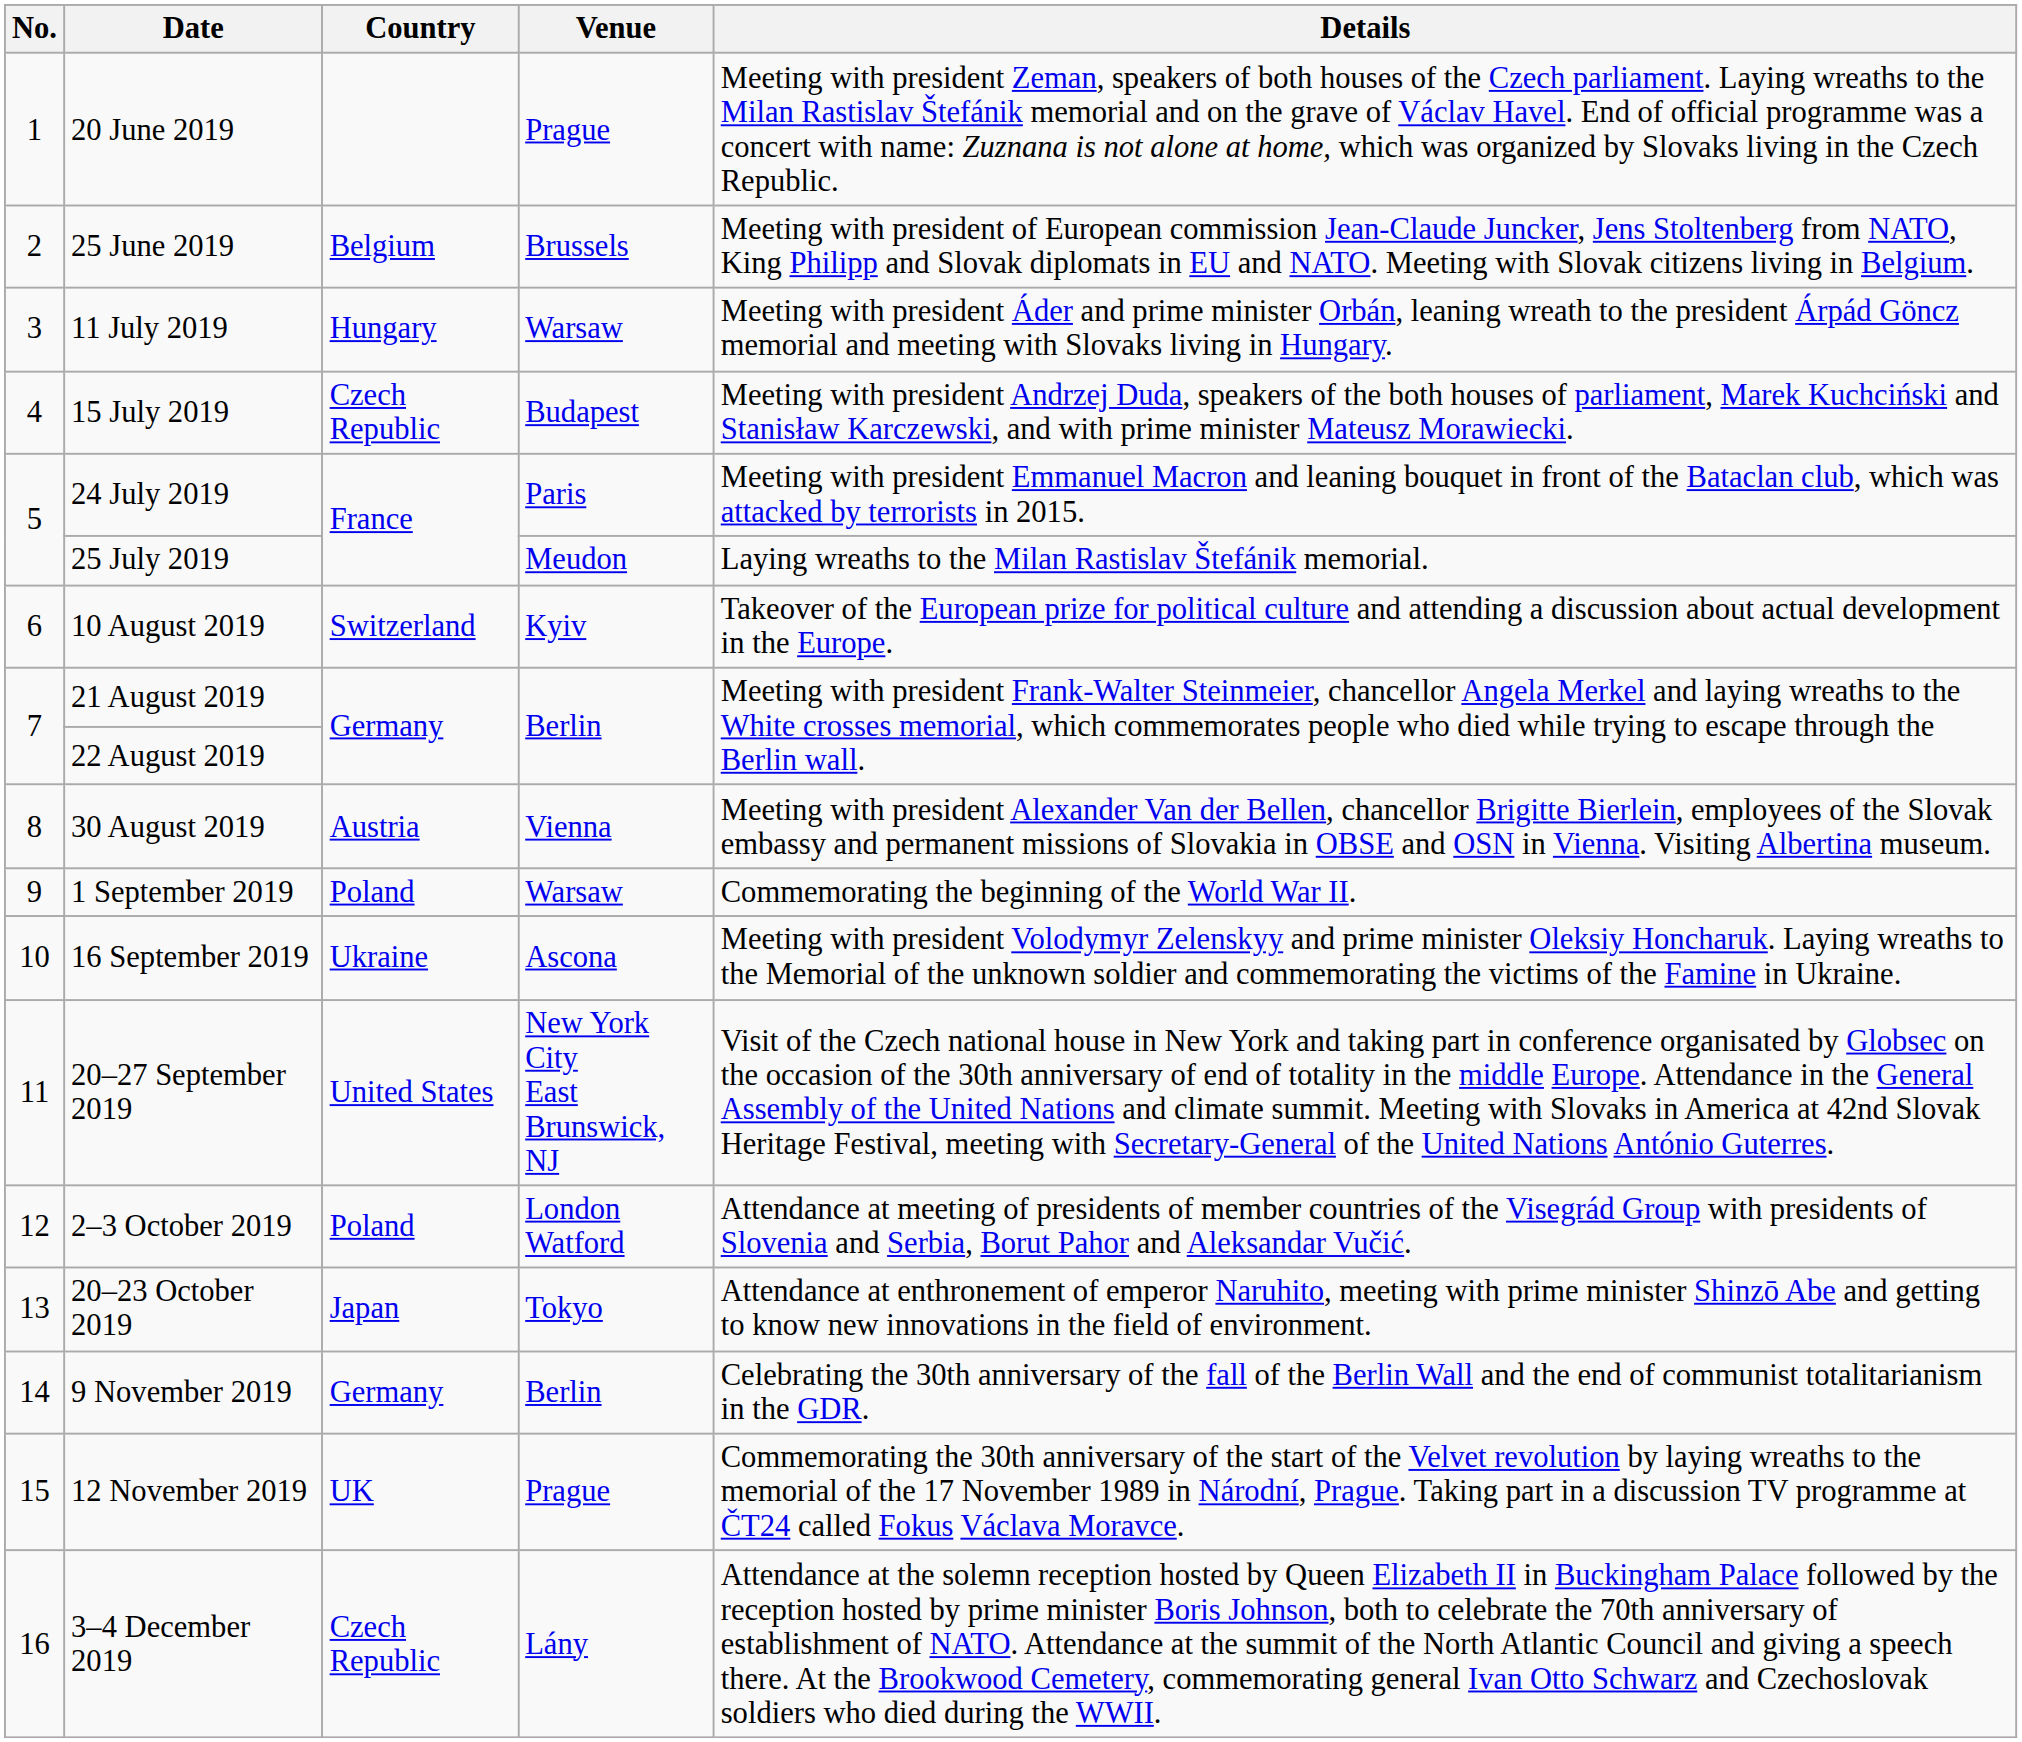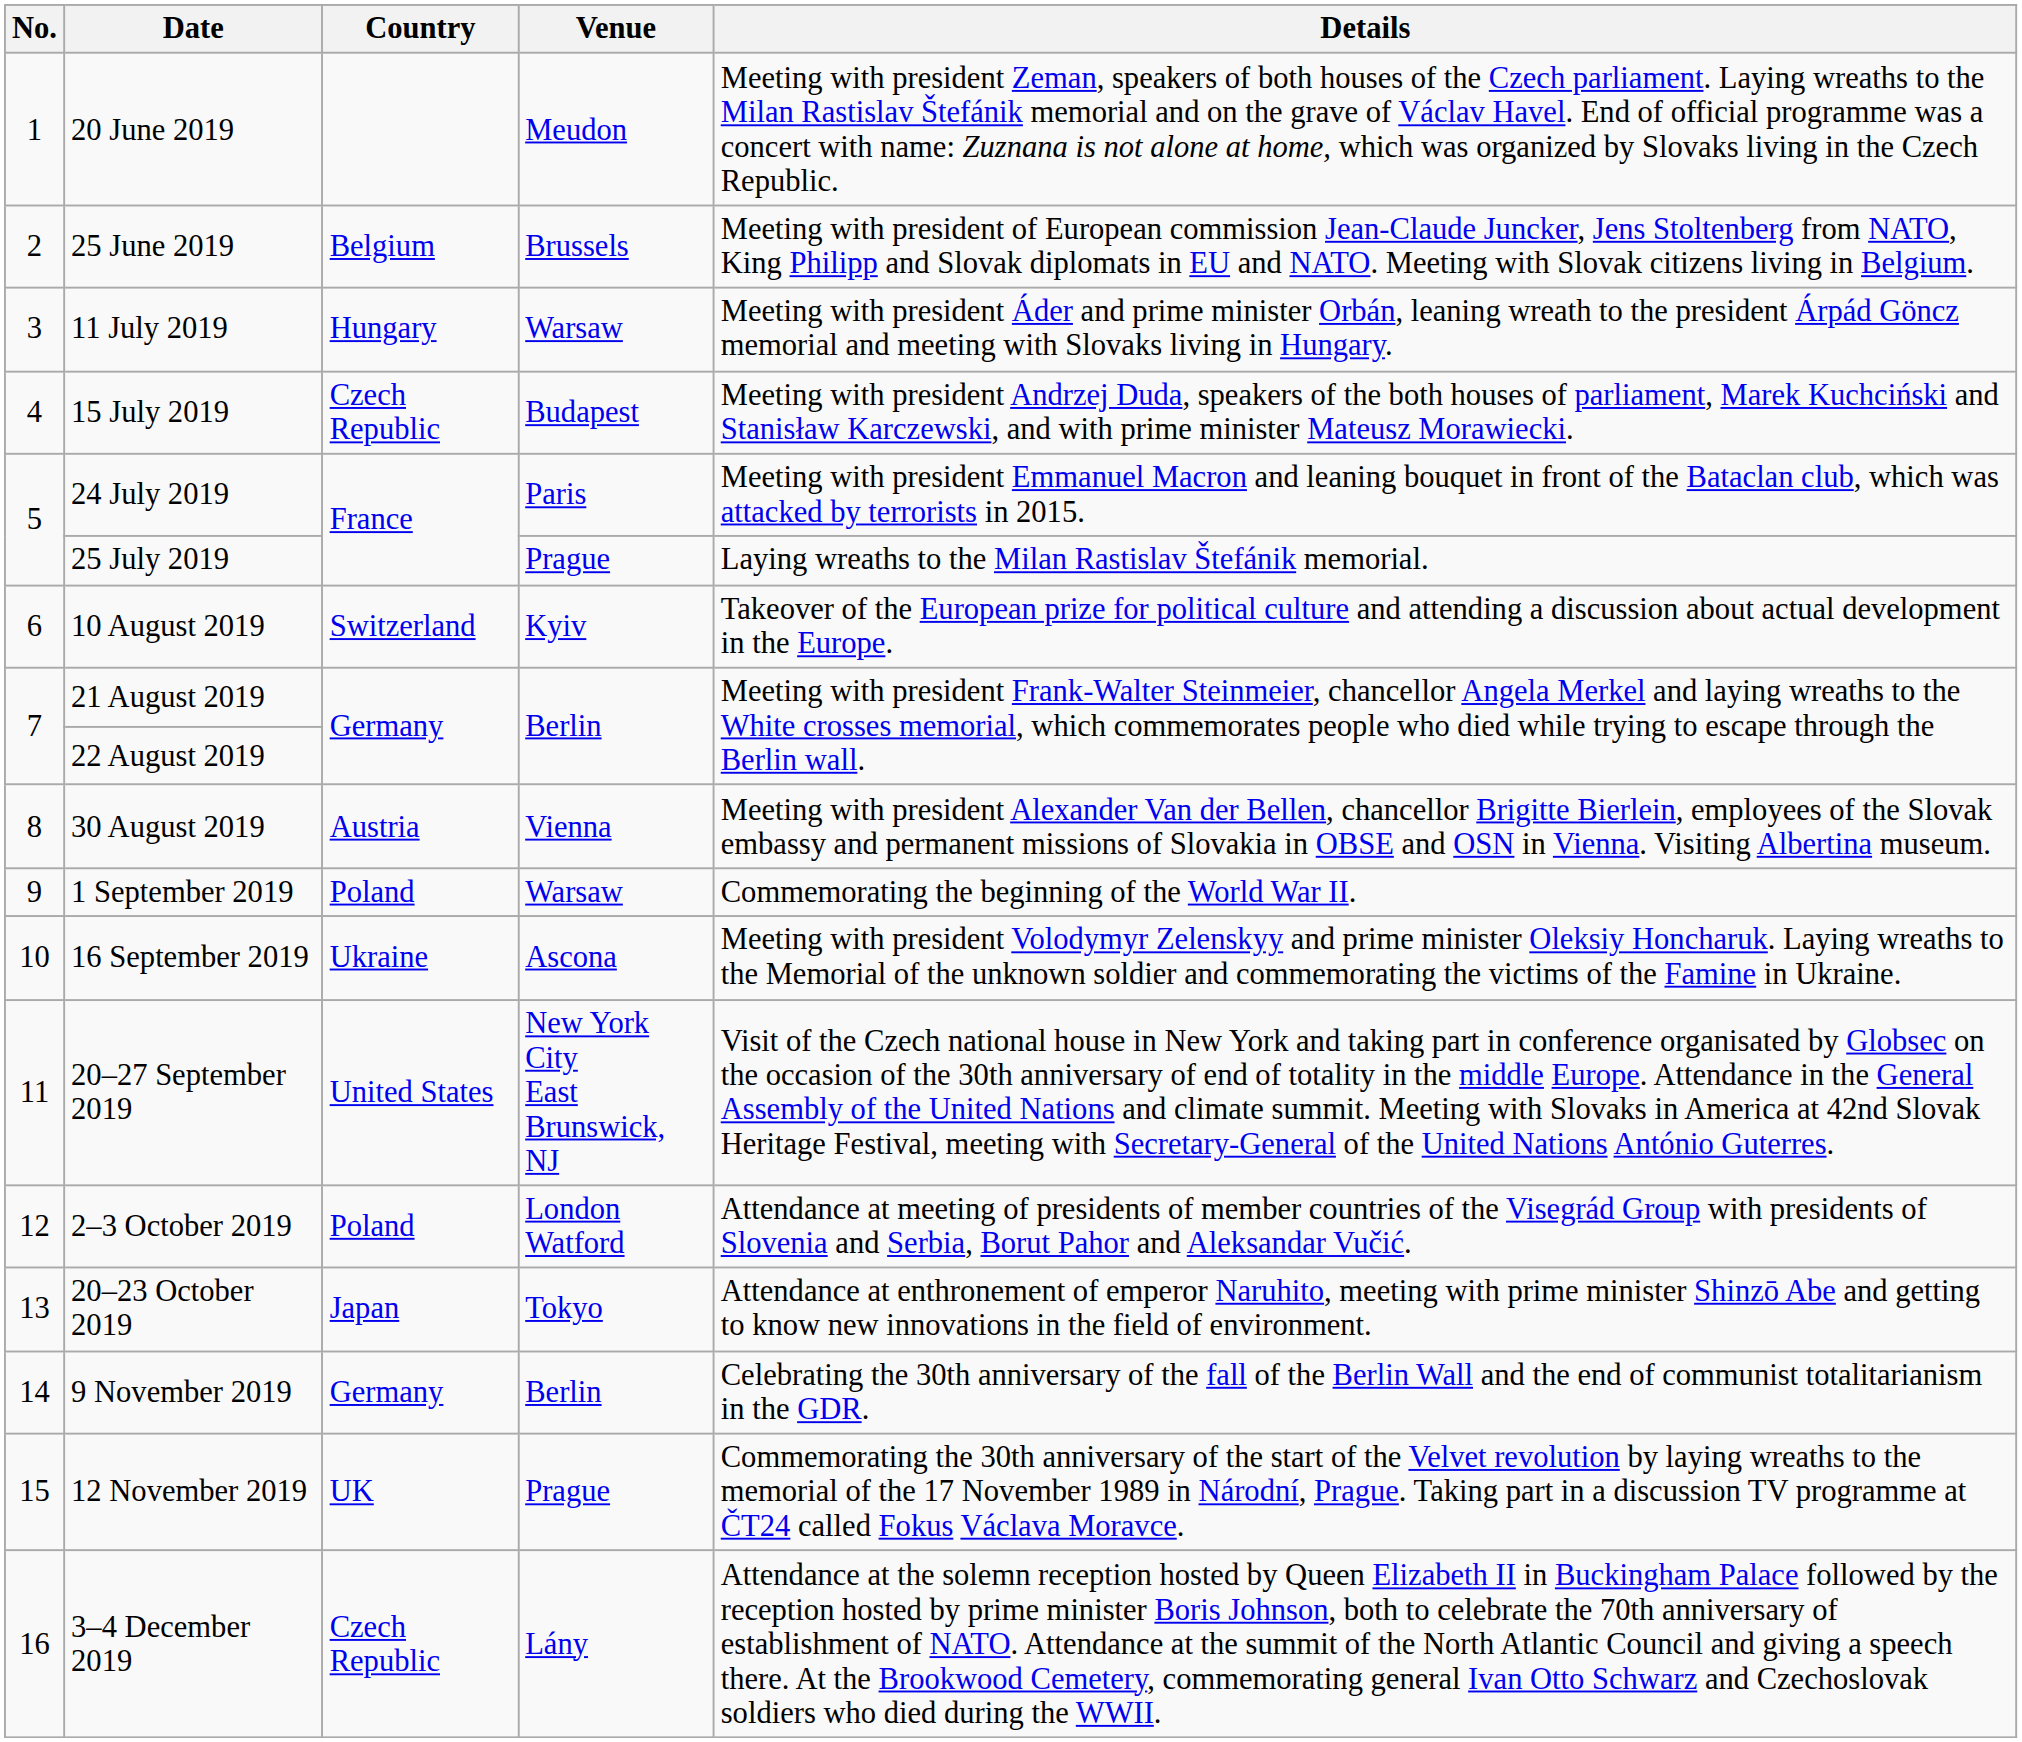20 June 2019 | Venue: Prague -> Meudon
25 July 2019 | Venue: Meudon -> Prague
